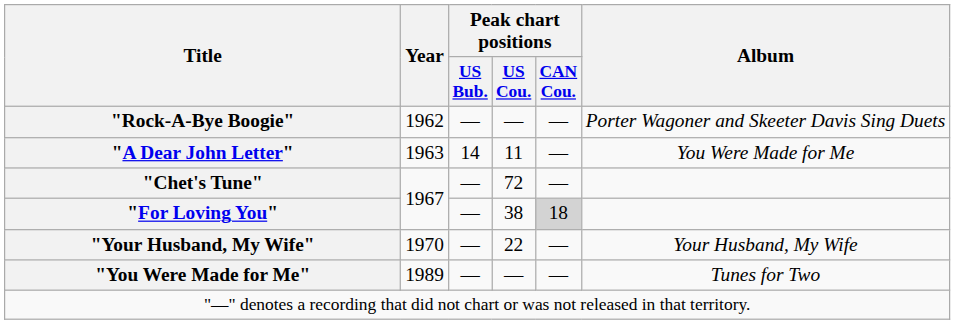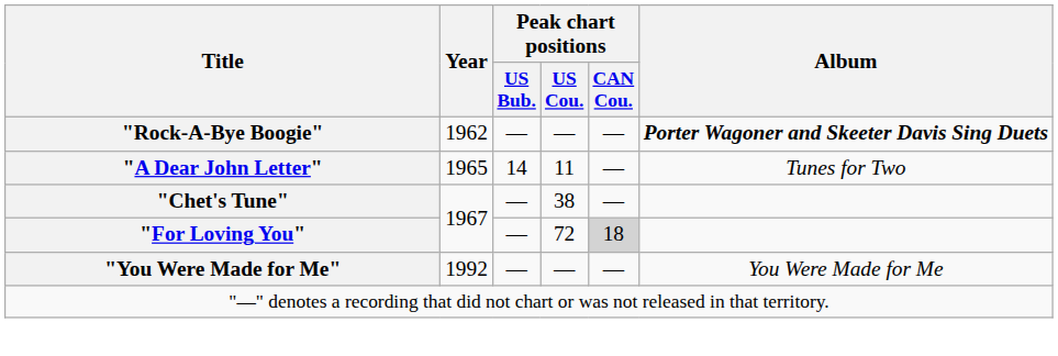"Rock-A-Bye Boogie" | Album: normal -> bold
"A Dear John Letter" | Year: 1963 -> 1965
"A Dear John Letter" | Album: You Were Made for Me -> Tunes for Two
"Chet's Tune" | Peak chart positions / US Cou.: 72 -> 38
"For Loving You" | Peak chart positions / US Cou.: 38 -> 72
- row: "Your Husband, My Wife" | 1970 | — | 22 | — | Your Husband, My Wife
"You Were Made for Me" | Year: 1989 -> 1992
"You Were Made for Me" | Album: Tunes for Two -> You Were Made for Me
